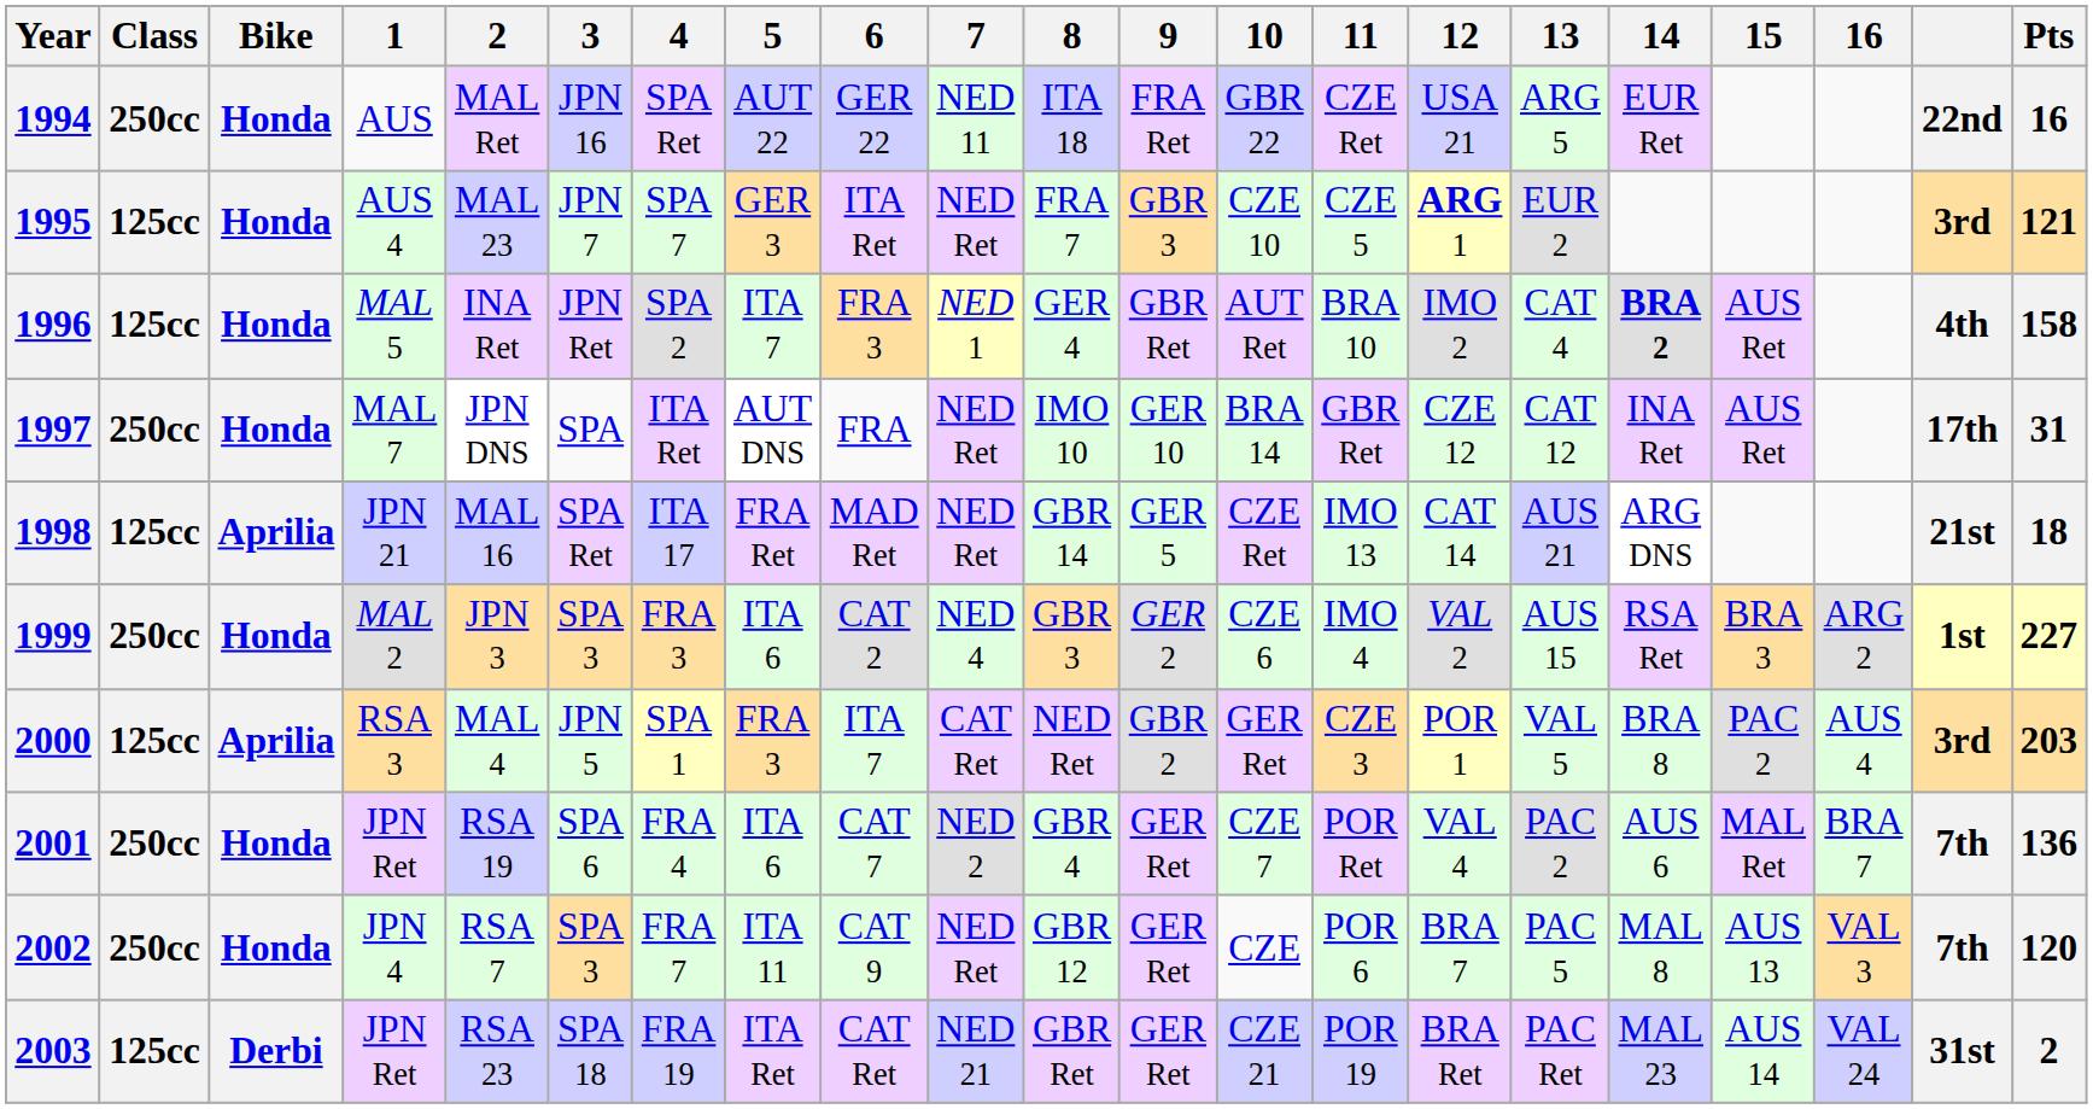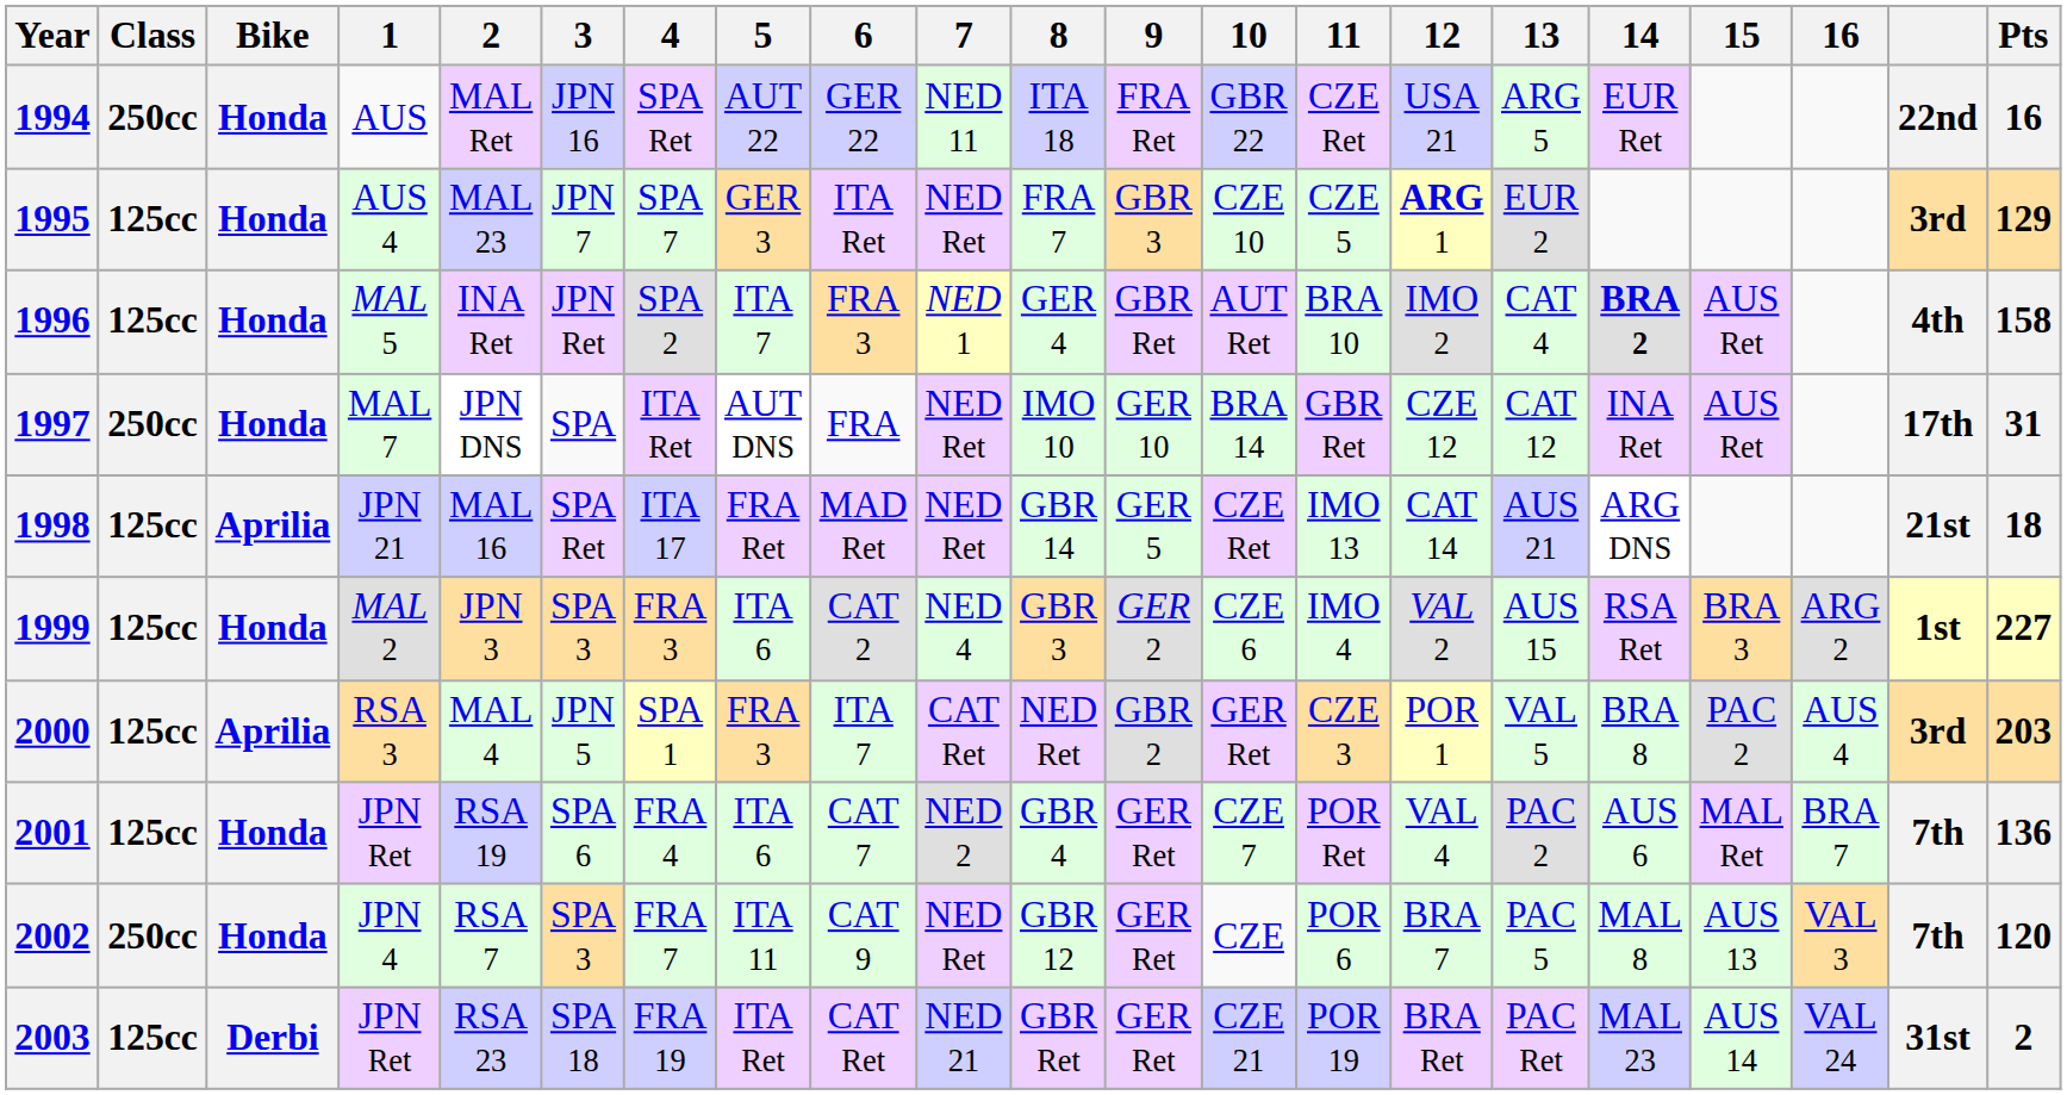1995 | Pts: 121 -> 129
1999 | Class: 250cc -> 125cc
2001 | Class: 250cc -> 125cc
